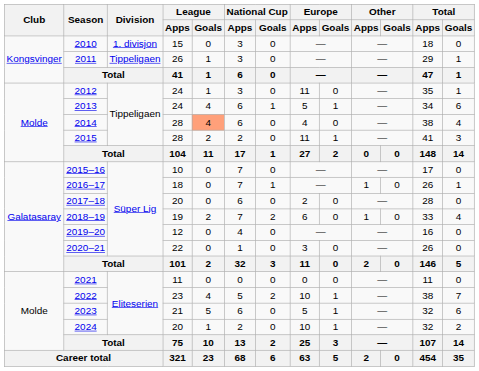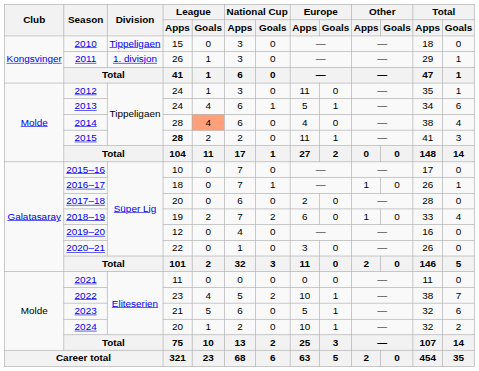2010 | Division: 1. divisjon -> Tippeligaen
2011 | Division: Tippeligaen -> 1. divisjon
2015 | League / Apps: normal -> bold
